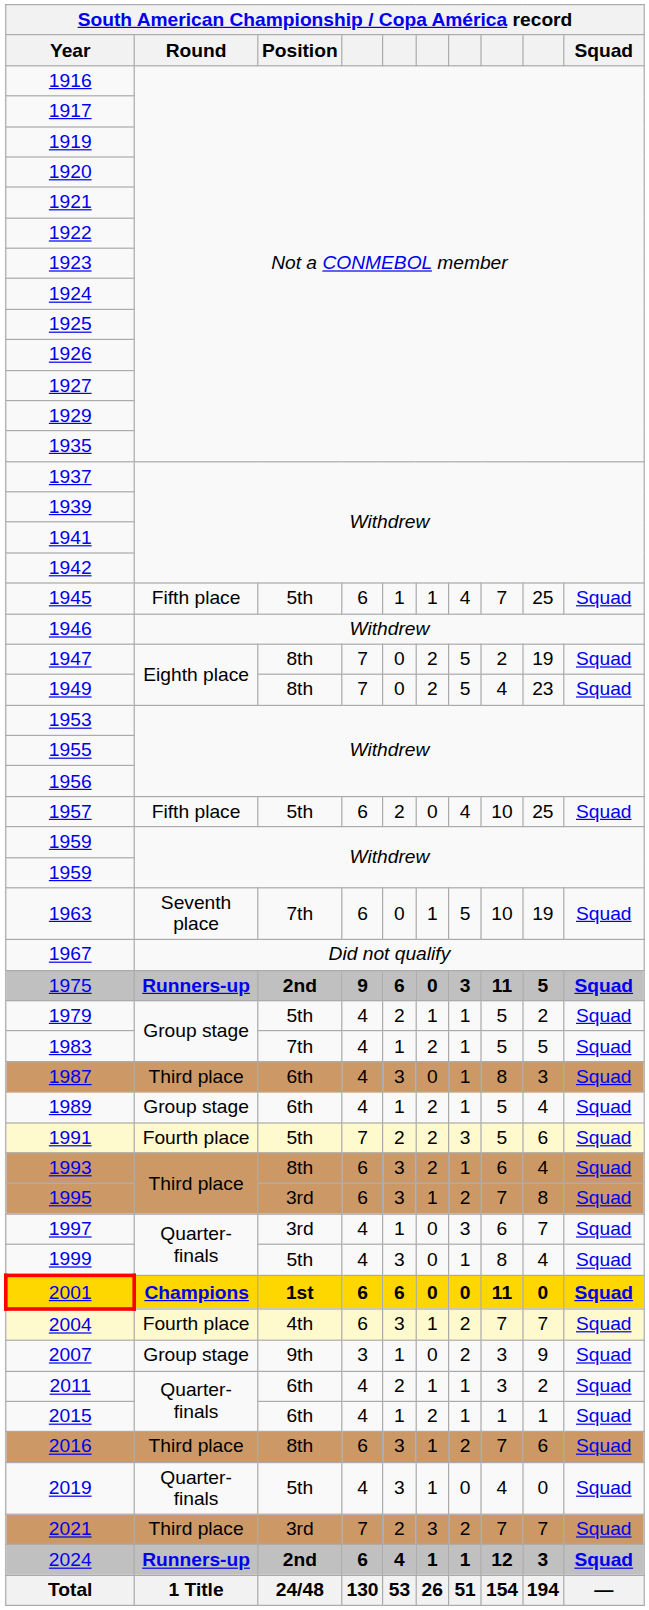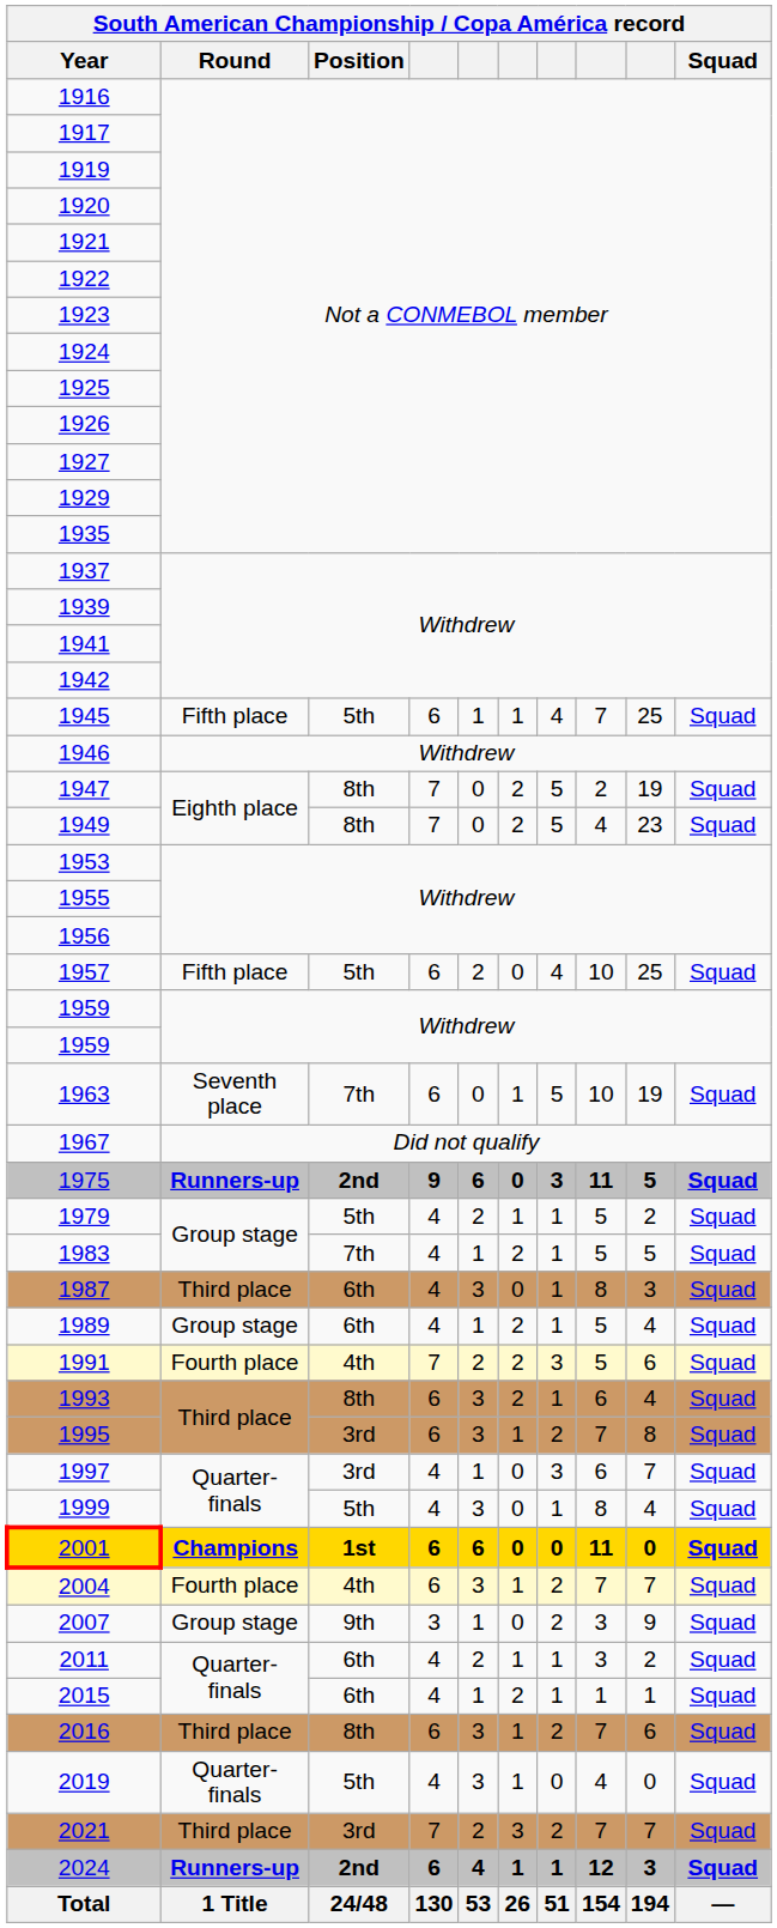1991 | Position: 5th -> 4th
